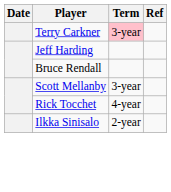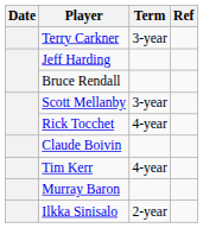Terry Carkner | Term: pink background -> no background
+ row: Claude Boivin
+ row: Tim Kerr | 4-year
+ row: Murray Baron
